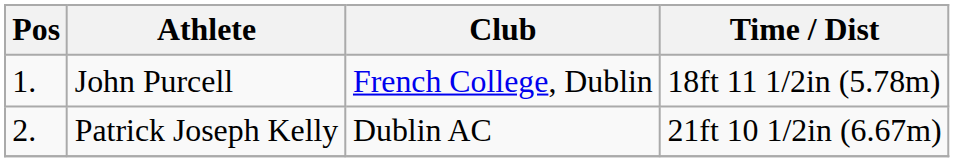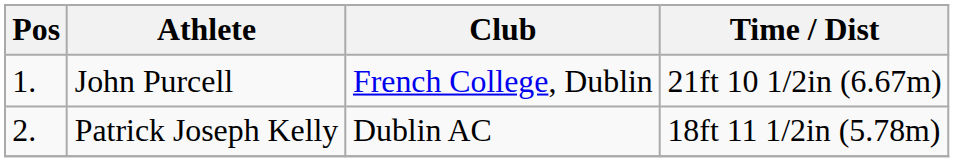John Purcell | Time / Dist: 18ft 11 1/2in (5.78m) -> 21ft 10 1/2in (6.67m)
Patrick Joseph Kelly | Time / Dist: 21ft 10 1/2in (6.67m) -> 18ft 11 1/2in (5.78m)
